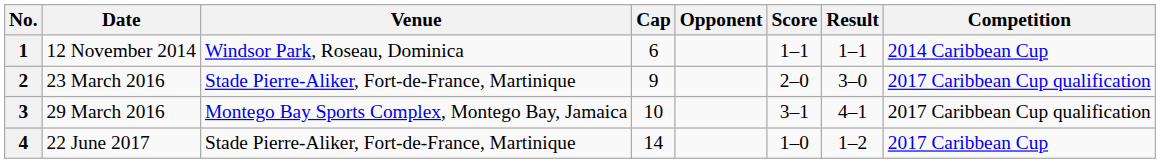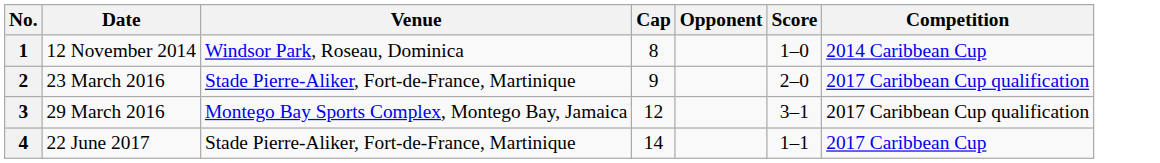- column: Result | 1–1 | 3–0 | 4–1 | 1–2
1 | Cap: 6 -> 8
1 | Score: 1–1 -> 1–0
3 | Cap: 10 -> 12
4 | Score: 1–0 -> 1–1
